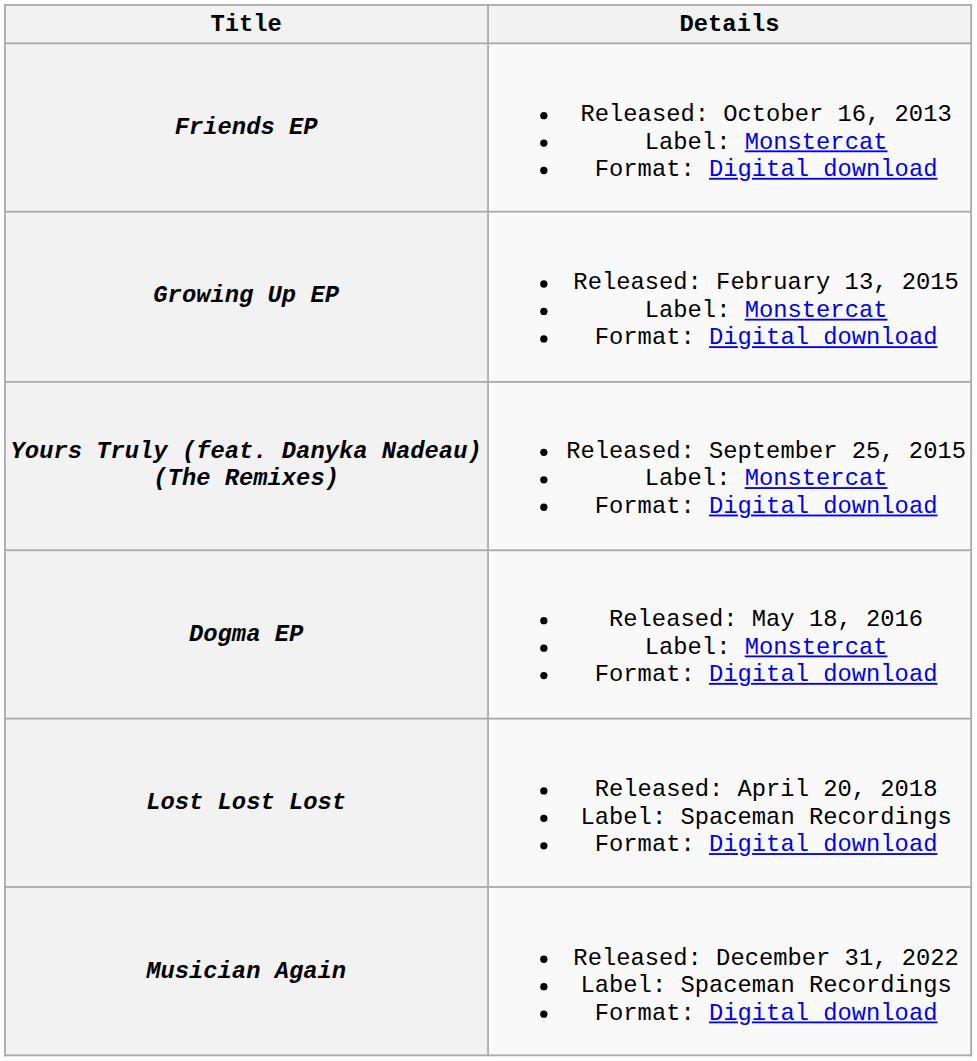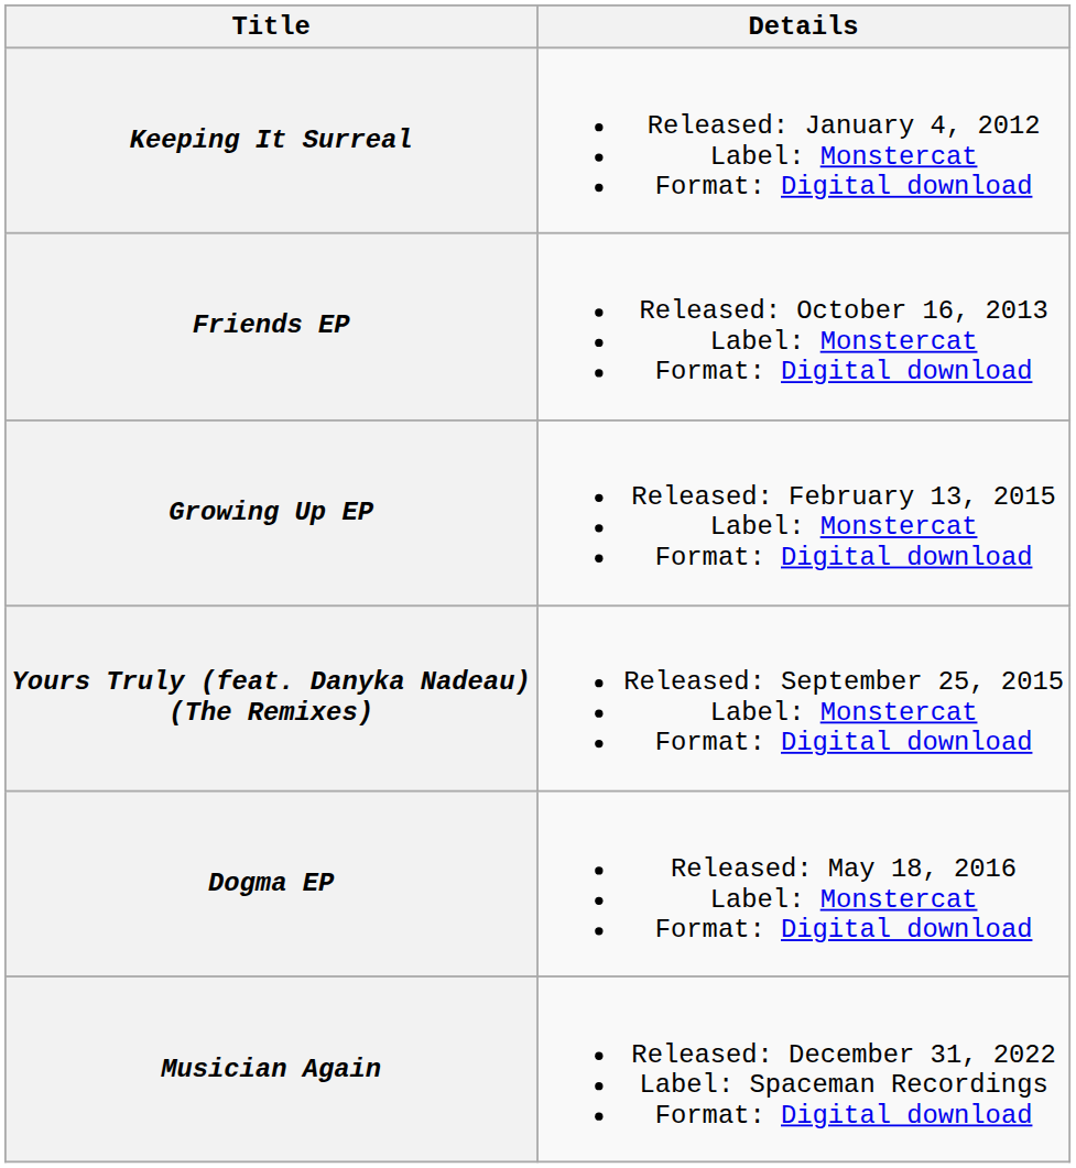+ row: Keeping It Surreal | Released: January 4, 2012 Label: Monstercat Format: Digital download
- row: Lost Lost Lost | Released: April 20, 2018 Label: Spaceman Recordings Format: Digital download
